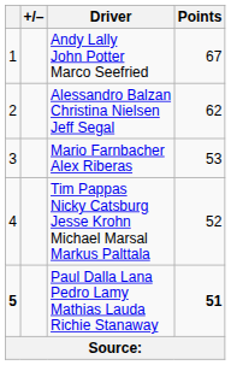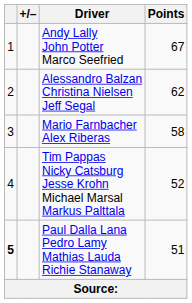Mario Farnbacher Alex Riberas | Points: 53 -> 58
Paul Dalla Lana Pedro Lamy Mathias Lauda Richie Stanaway | Points: bold -> normal
